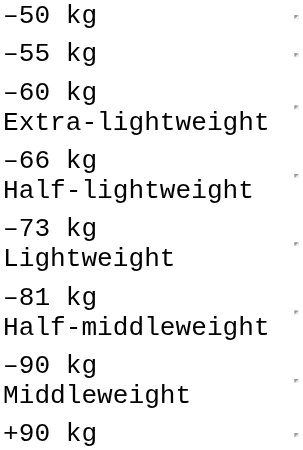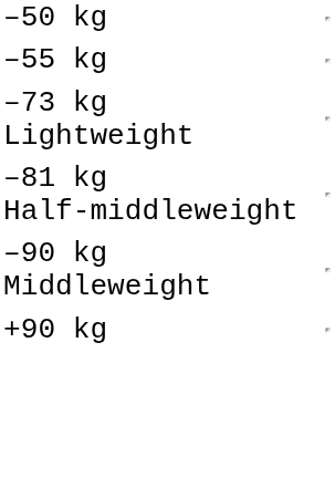- row: –60 kg Extra-lightweight
- row: –66 kg Half-lightweight
